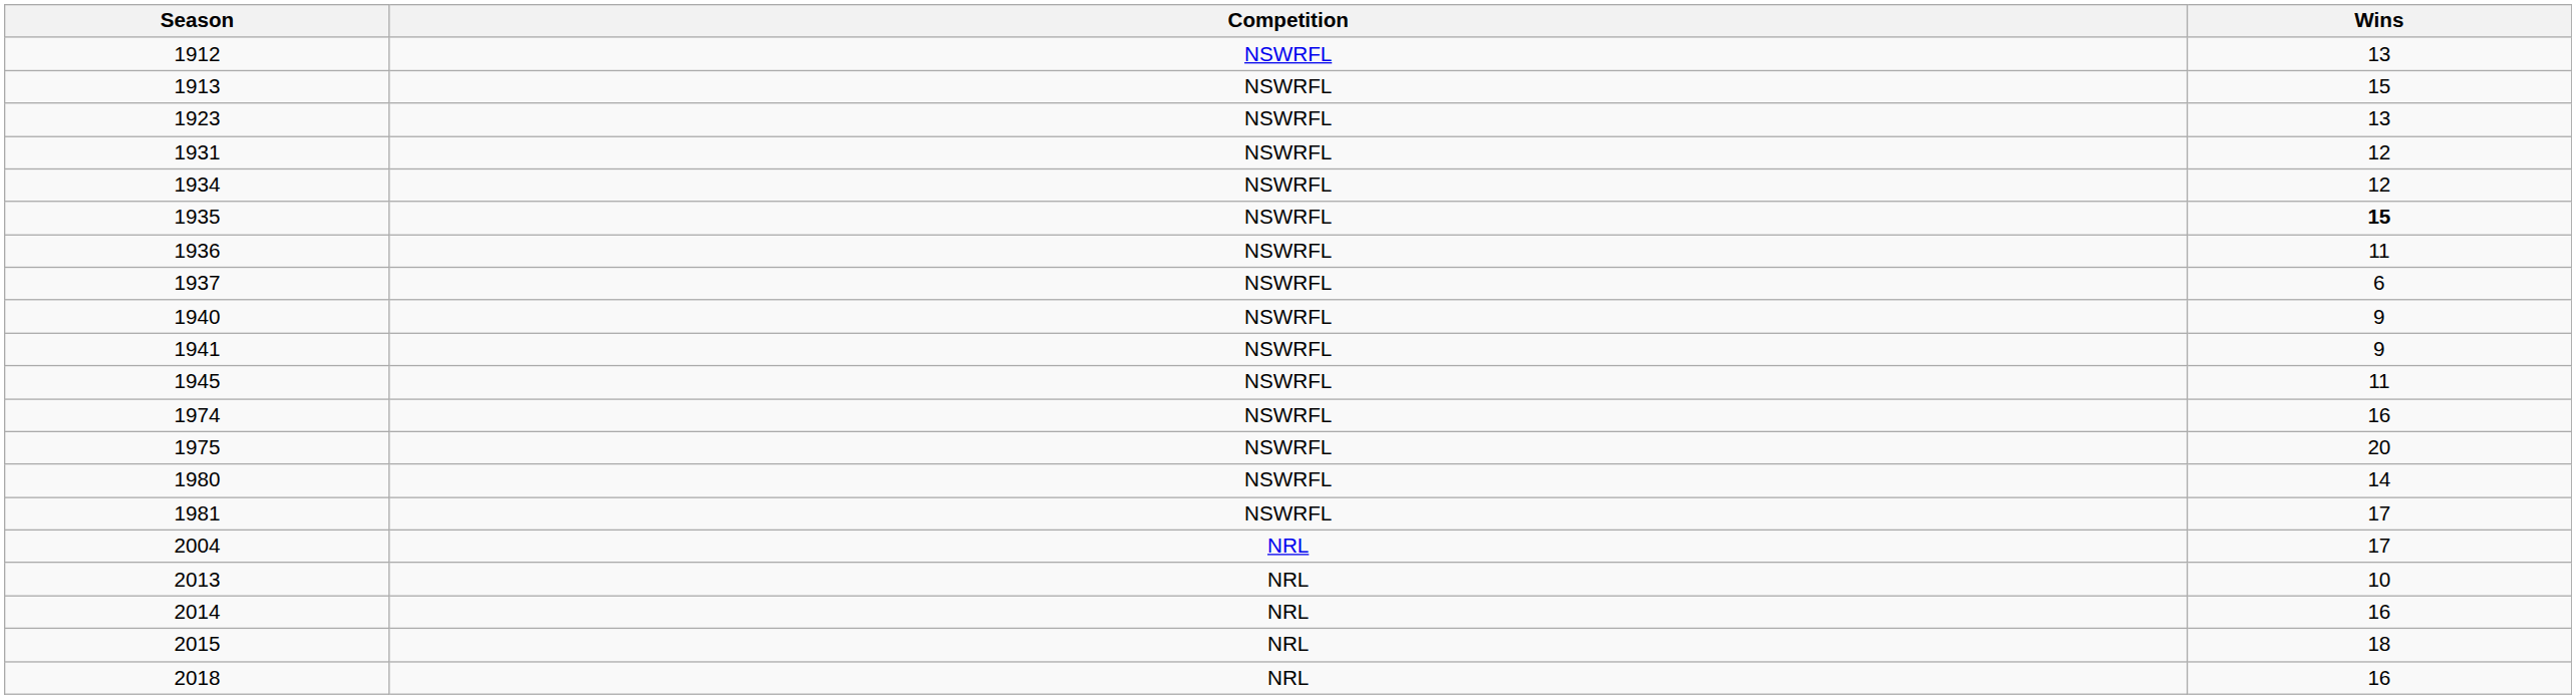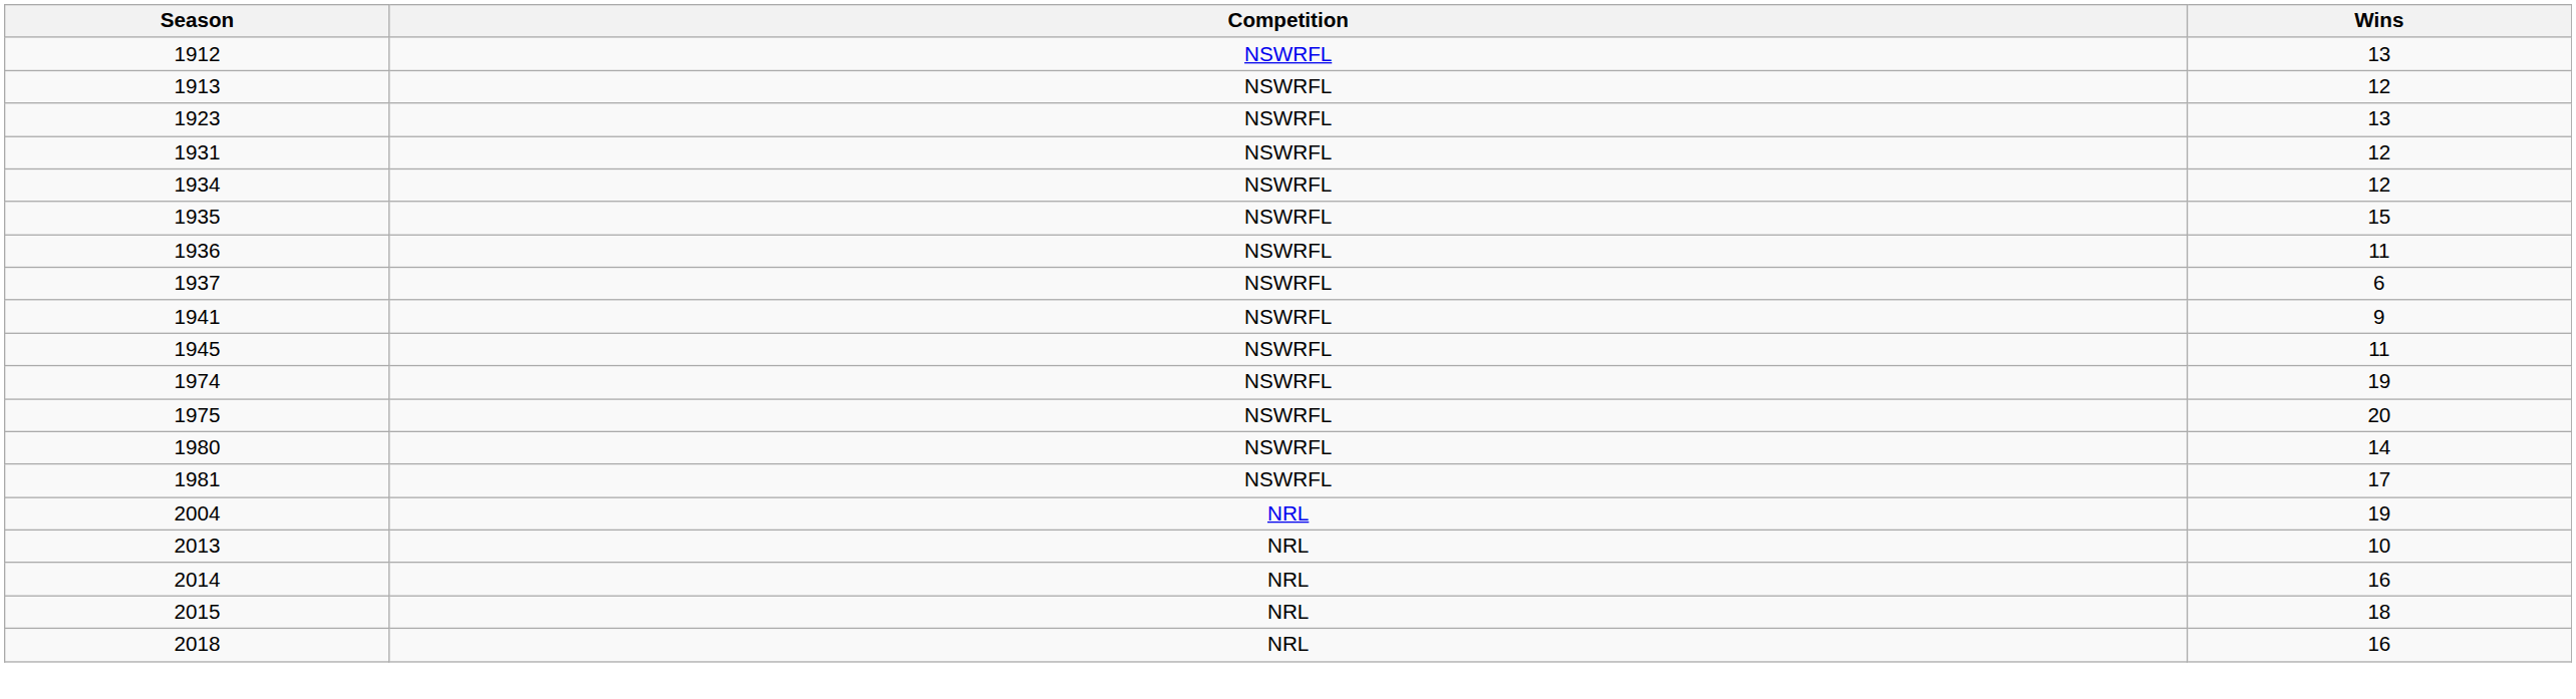1913 | Wins: 15 -> 12
1935 | Wins: bold -> normal
- row: 1940 | NSWRFL | 9
1974 | Wins: 16 -> 19
2004 | Wins: 17 -> 19
